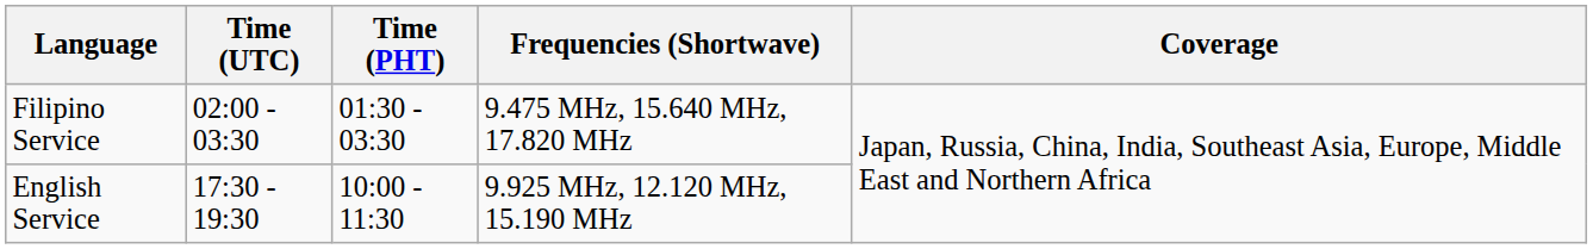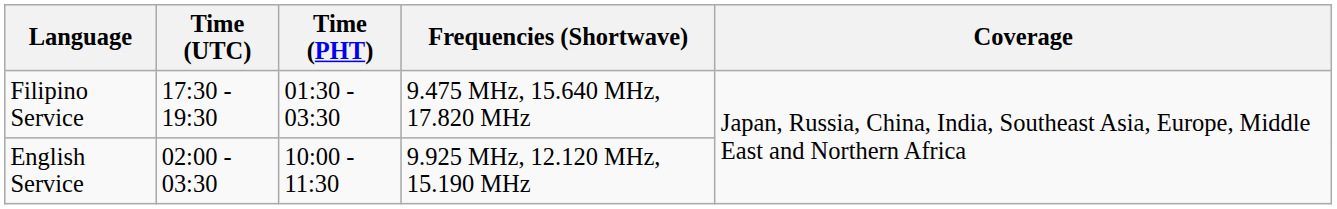Filipino Service | Time (UTC): 02:00 - 03:30 -> 17:30 - 19:30
English Service | Time (UTC): 17:30 - 19:30 -> 02:00 - 03:30
